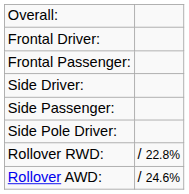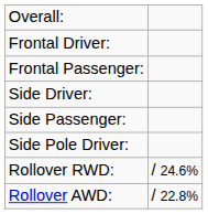Rollover RWD: | column 2: / 22.8% -> / 24.6%
Rollover AWD: | column 2: / 24.6% -> / 22.8%
